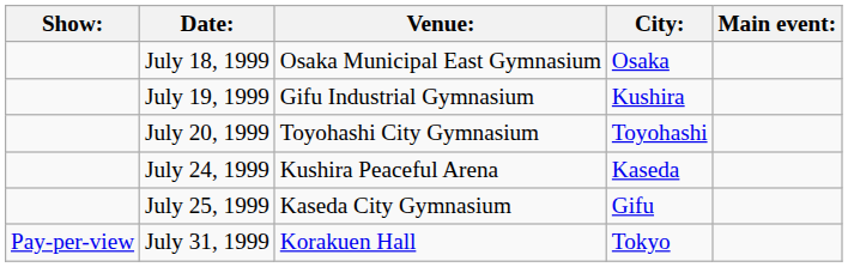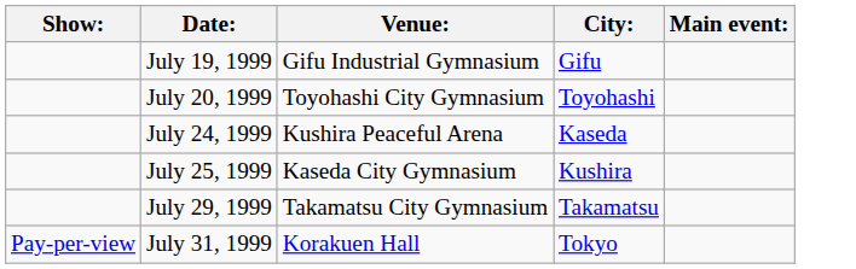- row: July 18, 1999 | Osaka Municipal East Gymnasium | Osaka
July 19, 1999 | City:: Kushira -> Gifu
July 25, 1999 | City:: Gifu -> Kushira
+ row: July 29, 1999 | Takamatsu City Gymnasium | Takamatsu
